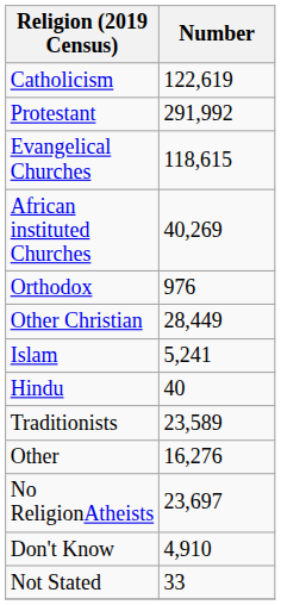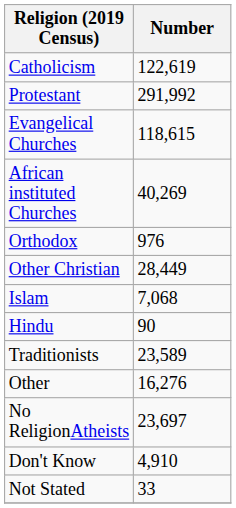Islam | Number: 5,241 -> 7,068
Hindu | Number: 40 -> 90
